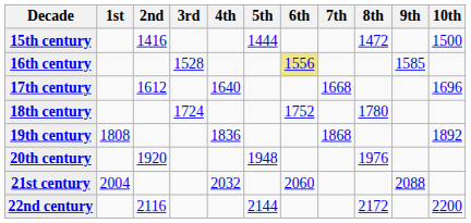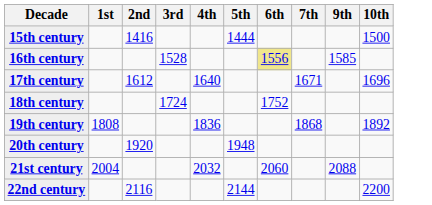- column: 8th | 1472 | 1780 | 1976 | 2172
17th century | 7th: 1668 -> 1671
